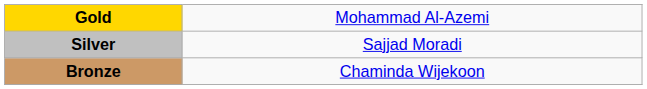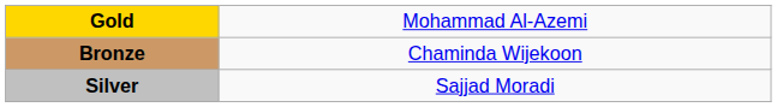rows swapped: Silver <-> Bronze
